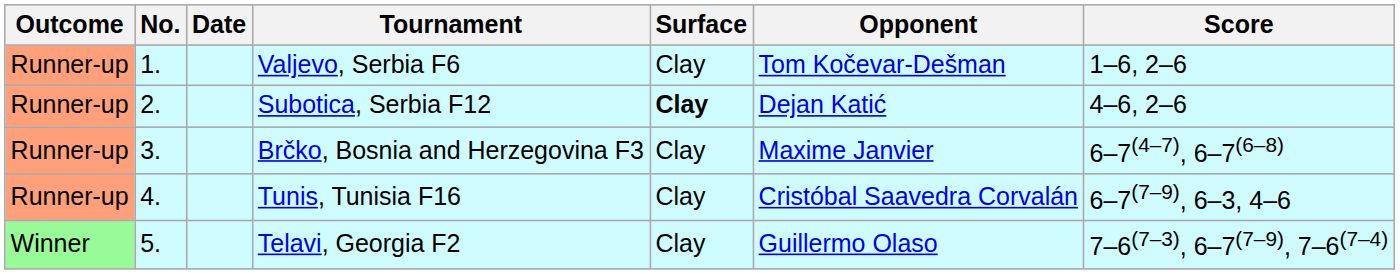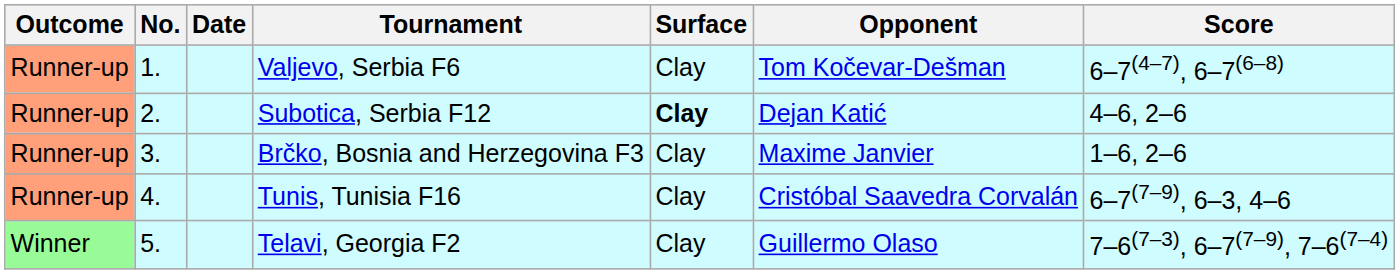Valjevo, Serbia F6 | Score: 1–6, 2–6 -> 6–7(4–7), 6–7(6–8)
Brčko, Bosnia and Herzegovina F3 | Score: 6–7(4–7), 6–7(6–8) -> 1–6, 2–6
